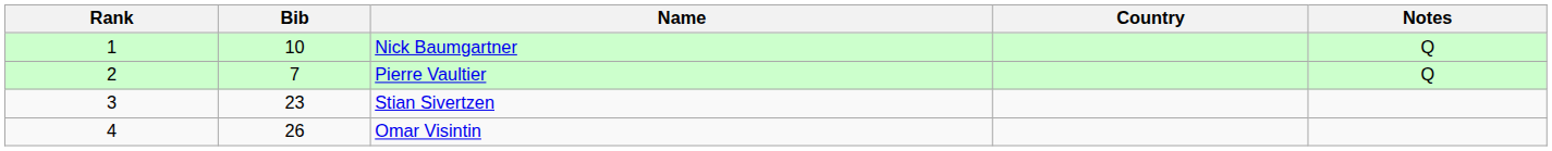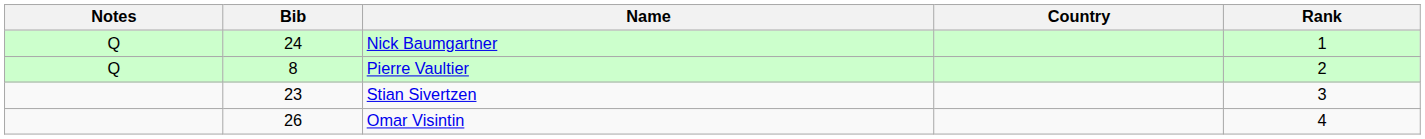columns swapped: Rank <-> Notes
Nick Baumgartner | Bib: 10 -> 24
Pierre Vaultier | Bib: 7 -> 8
